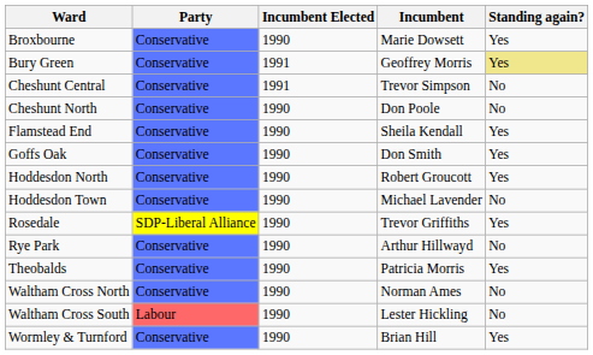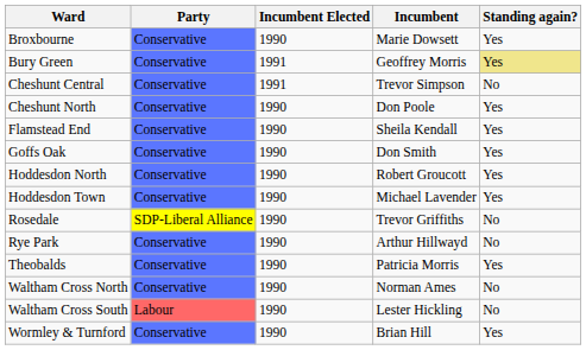Cheshunt North | Standing again?: No -> Yes
Hoddesdon Town | Standing again?: No -> Yes
Rosedale | Standing again?: Yes -> No
